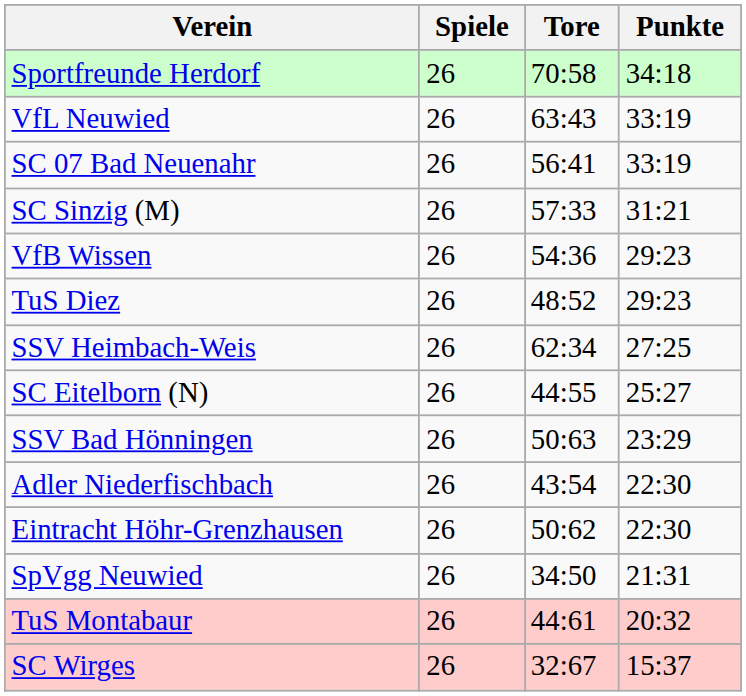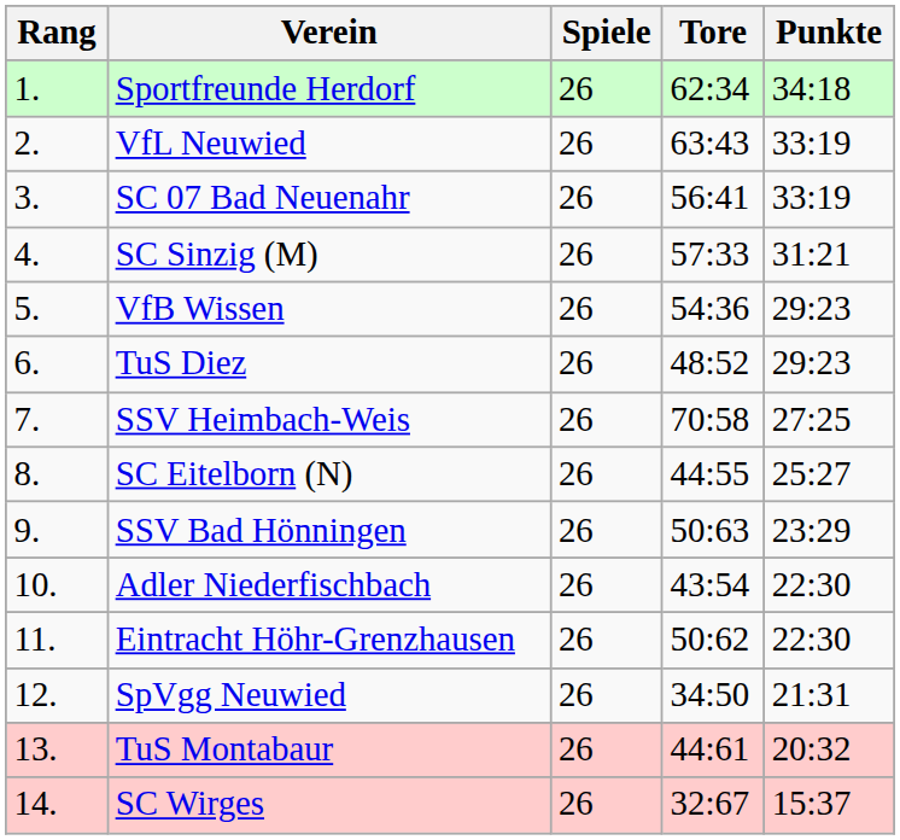+ column: Rang | 1. | 2. | 3. | 4. | 5. | 6. | 7. | 8. | 9. | 10. | 11. | 12. | 13. | 14.
Sportfreunde Herdorf | Tore: 70:58 -> 62:34
SSV Heimbach-Weis | Tore: 62:34 -> 70:58
